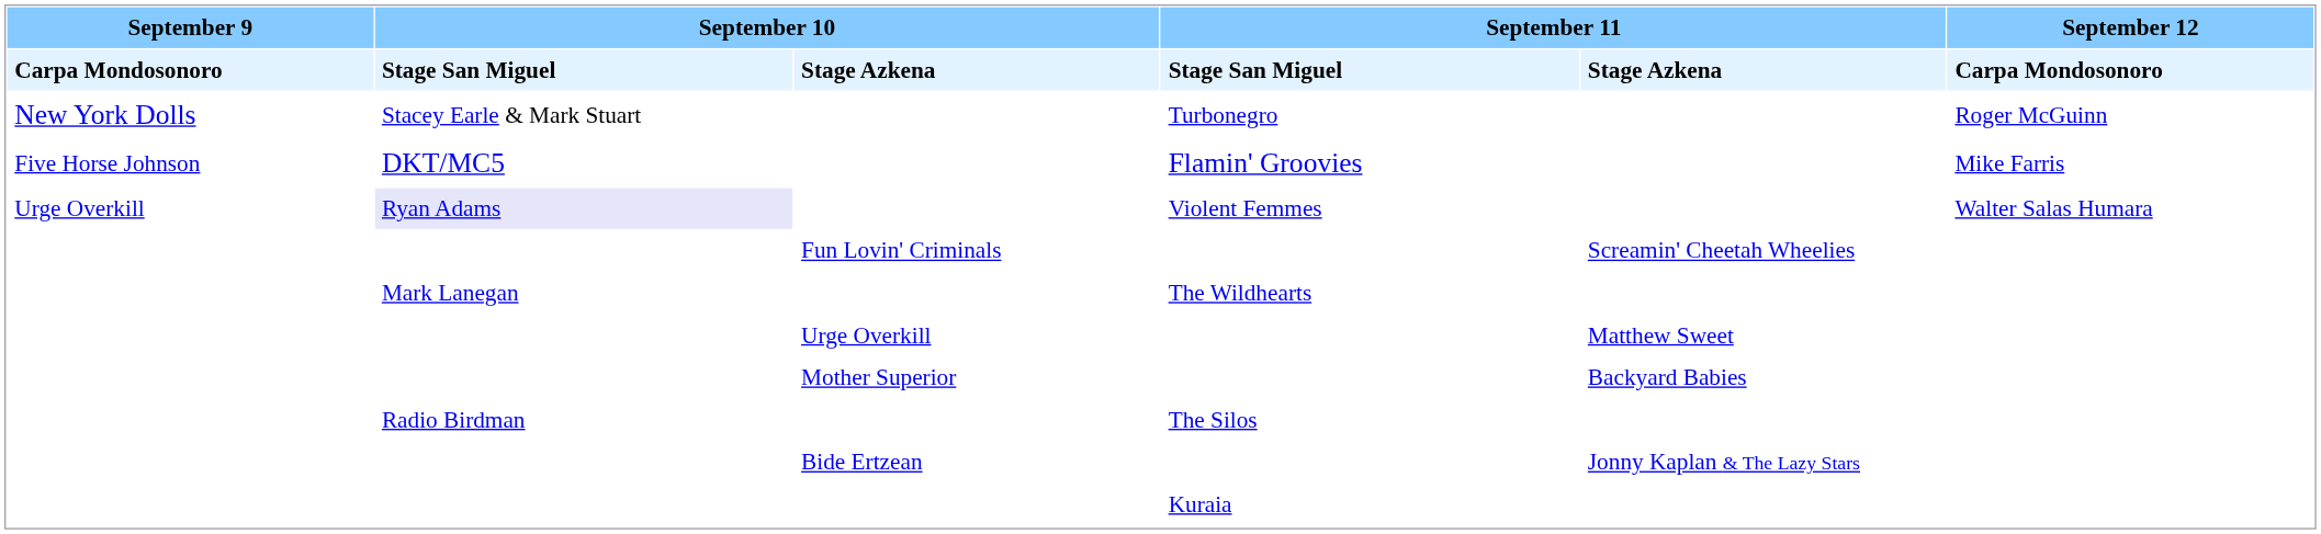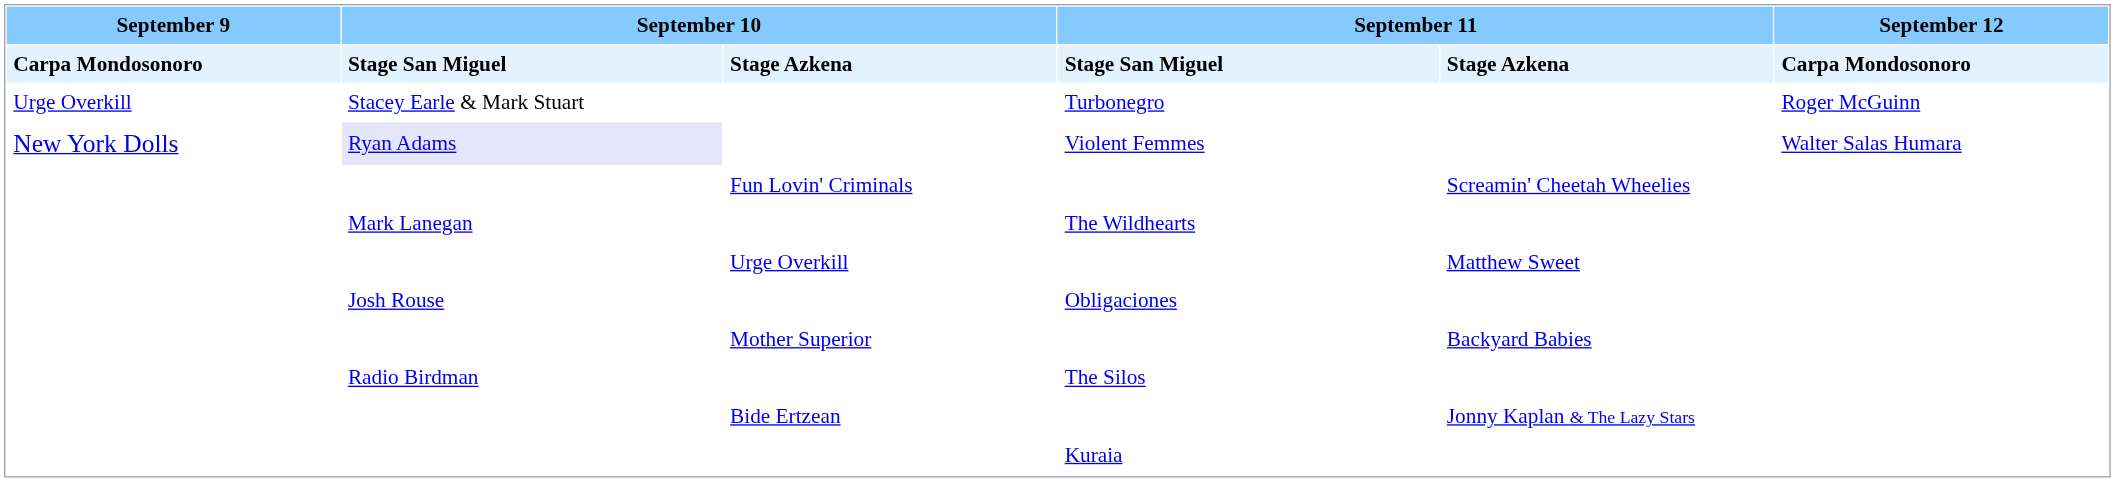Turbonegro | September 9: New York Dolls -> Urge Overkill
- row: Five Horse Johnson | DKT/MC5 | Flamin' Groovies | Mike Farris
Violent Femmes | September 9: Urge Overkill -> New York Dolls
+ row: Josh Rouse | Obligaciones
